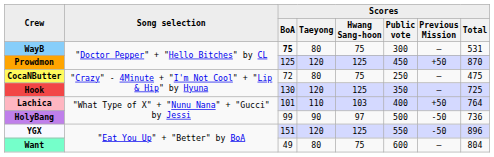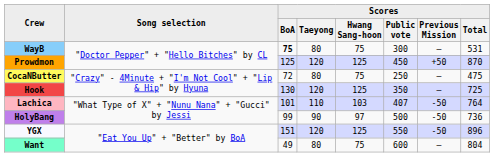Lachica | Scores / Public vote: 400 -> 407
Lachica | Scores / Previous Mission: +50 -> -50
